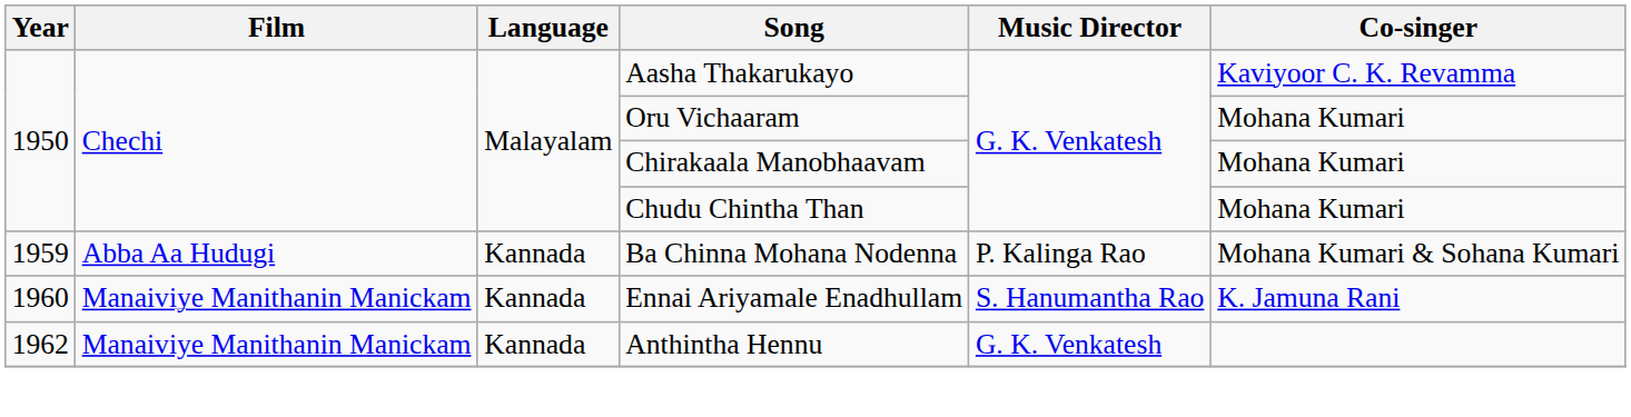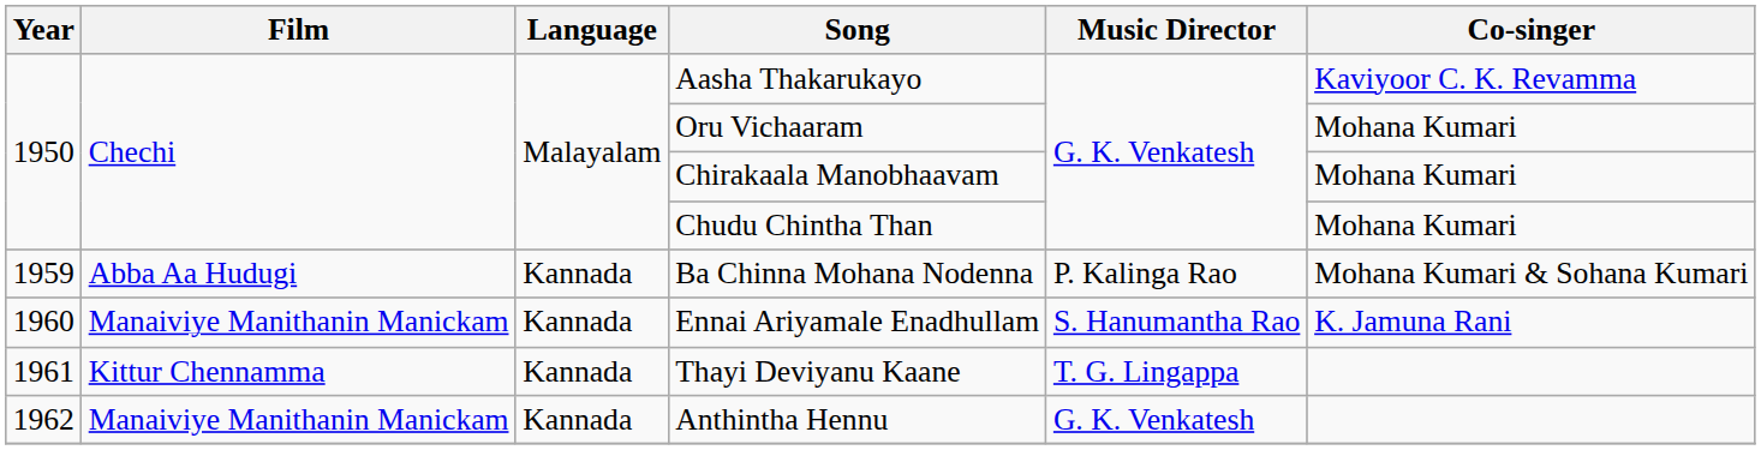+ row: 1961 | Kittur Chennamma | Kannada | Thayi Deviyanu Kaane | T. G. Lingappa
